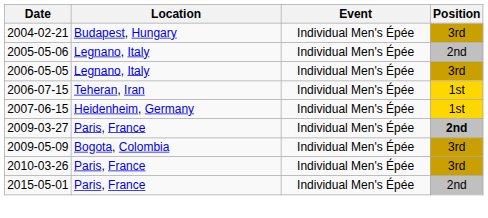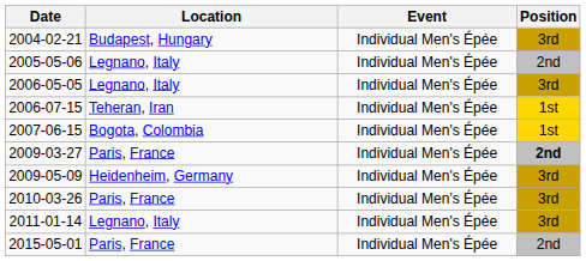2007-06-15 | Location: Heidenheim, Germany -> Bogota, Colombia
2009-05-09 | Location: Bogota, Colombia -> Heidenheim, Germany
+ row: 2011-01-14 | Legnano, Italy | Individual Men's Épée | 3rd
